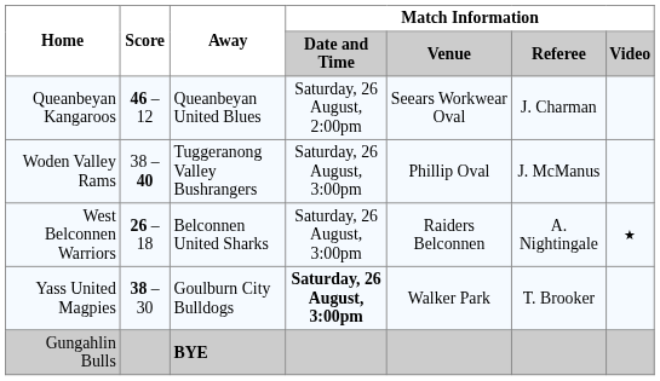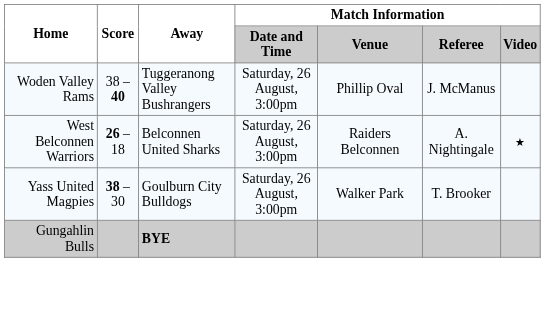- row: Queanbeyan Kangaroos | 46 – 12 | Queanbeyan United Blues | Saturday, 26 August, 2:00pm | Seears Workwear Oval | J. Charman
Yass United Magpies | Match Information / Date and Time: bold -> normal
